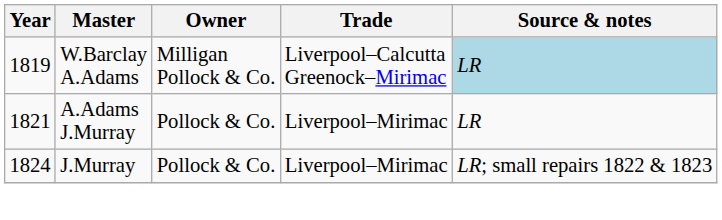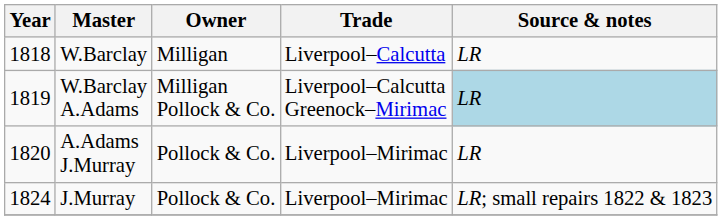+ row: 1818 | W.Barclay | Milligan | Liverpool–Calcutta | LR
A.Adams J.Murray | Year: 1821 -> 1820
